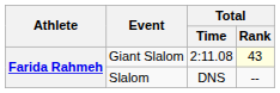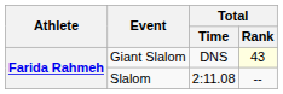Giant Slalom | Total / Time: 2:11.08 -> DNS
Slalom | Total / Time: DNS -> 2:11.08
